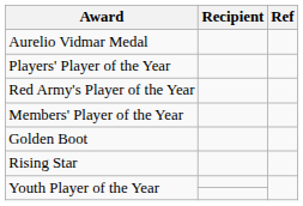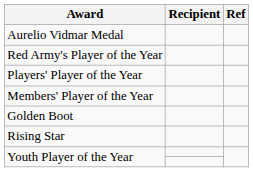rows swapped: Players' Player of the Year <-> Red Army's Player of the Year
